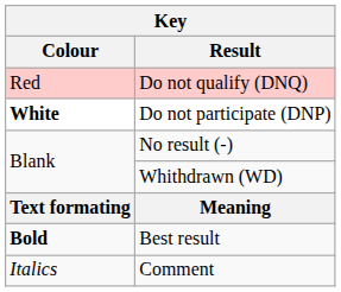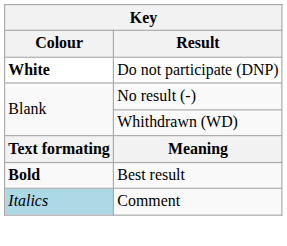- row: Red | Do not qualify (DNQ)
Comment | Colour: no background -> lightblue background
